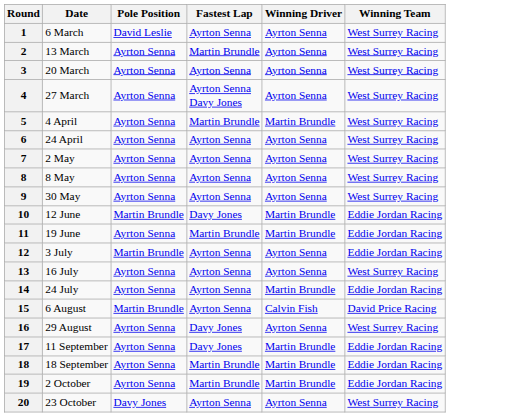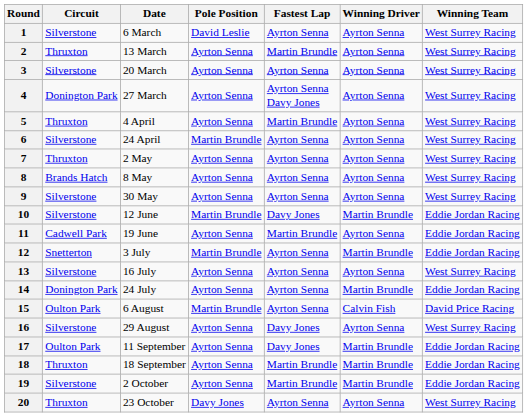+ column: Circuit | Silverstone | Thruxton | Silverstone | Donington Park | Thruxton | Silverstone | Thruxton | Brands Hatch | Silverstone | Silverstone | Cadwell Park | Snetterton | Silverstone | Donington Park | Oulton Park | Silverstone | Oulton Park | Thruxton | Silverstone | Thruxton
5 | Winning Driver: Martin Brundle -> Ayrton Senna
6 | Pole Position: Ayrton Senna -> Martin Brundle
11 | Winning Driver: Martin Brundle -> Ayrton Senna
12 | Winning Driver: Ayrton Senna -> Martin Brundle
